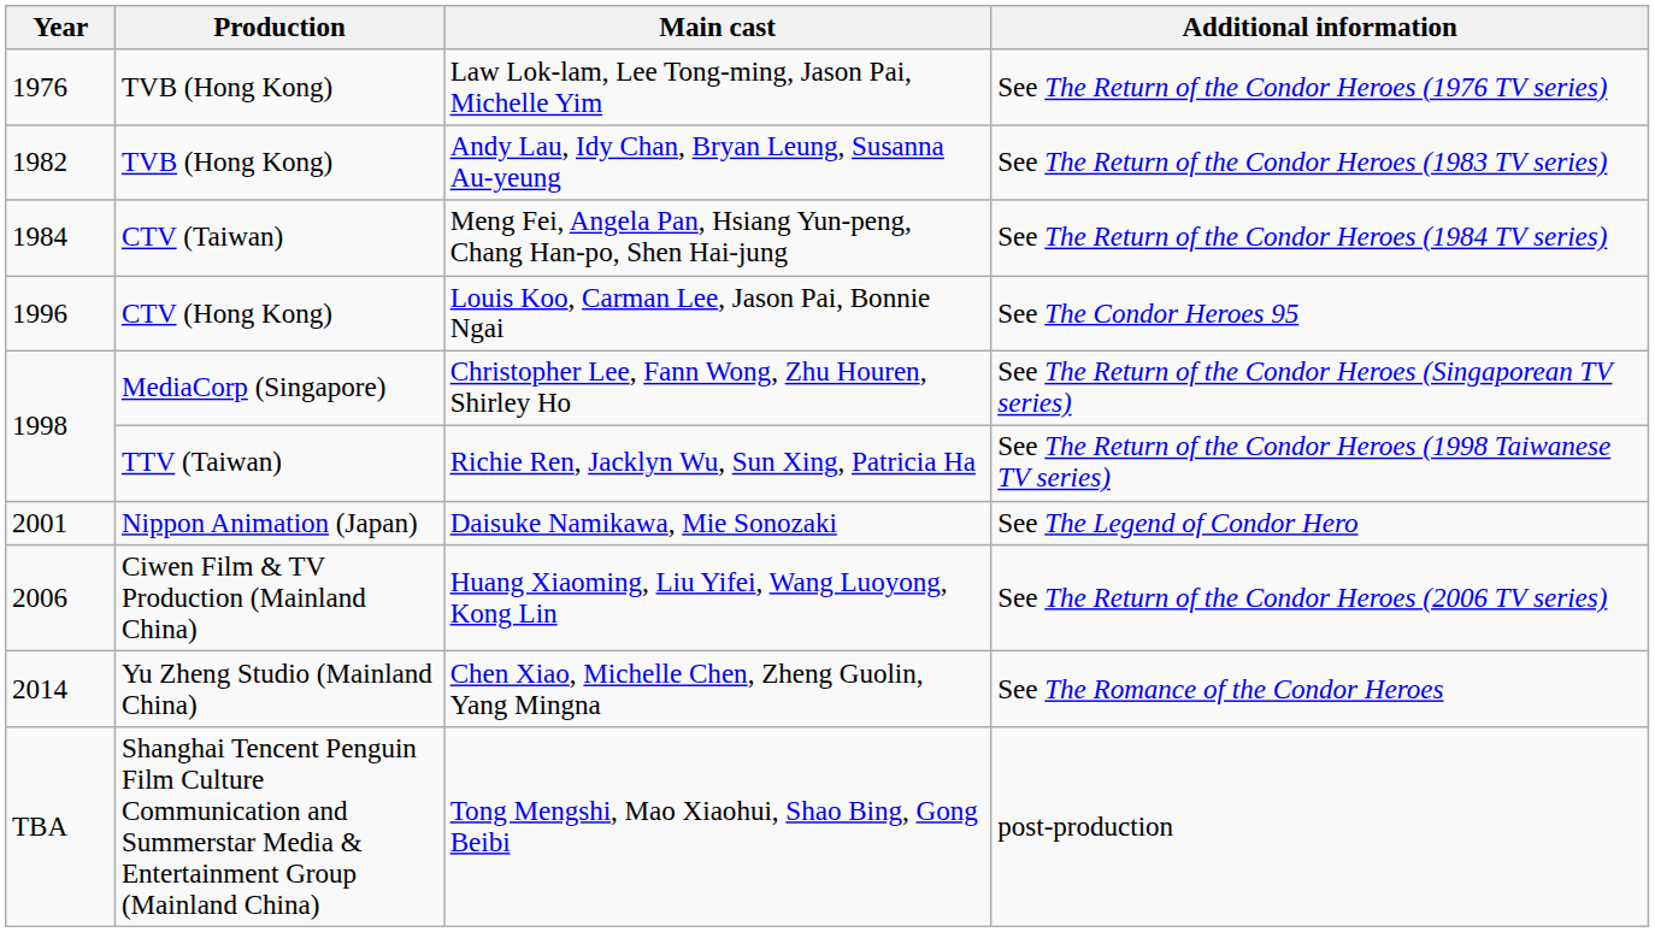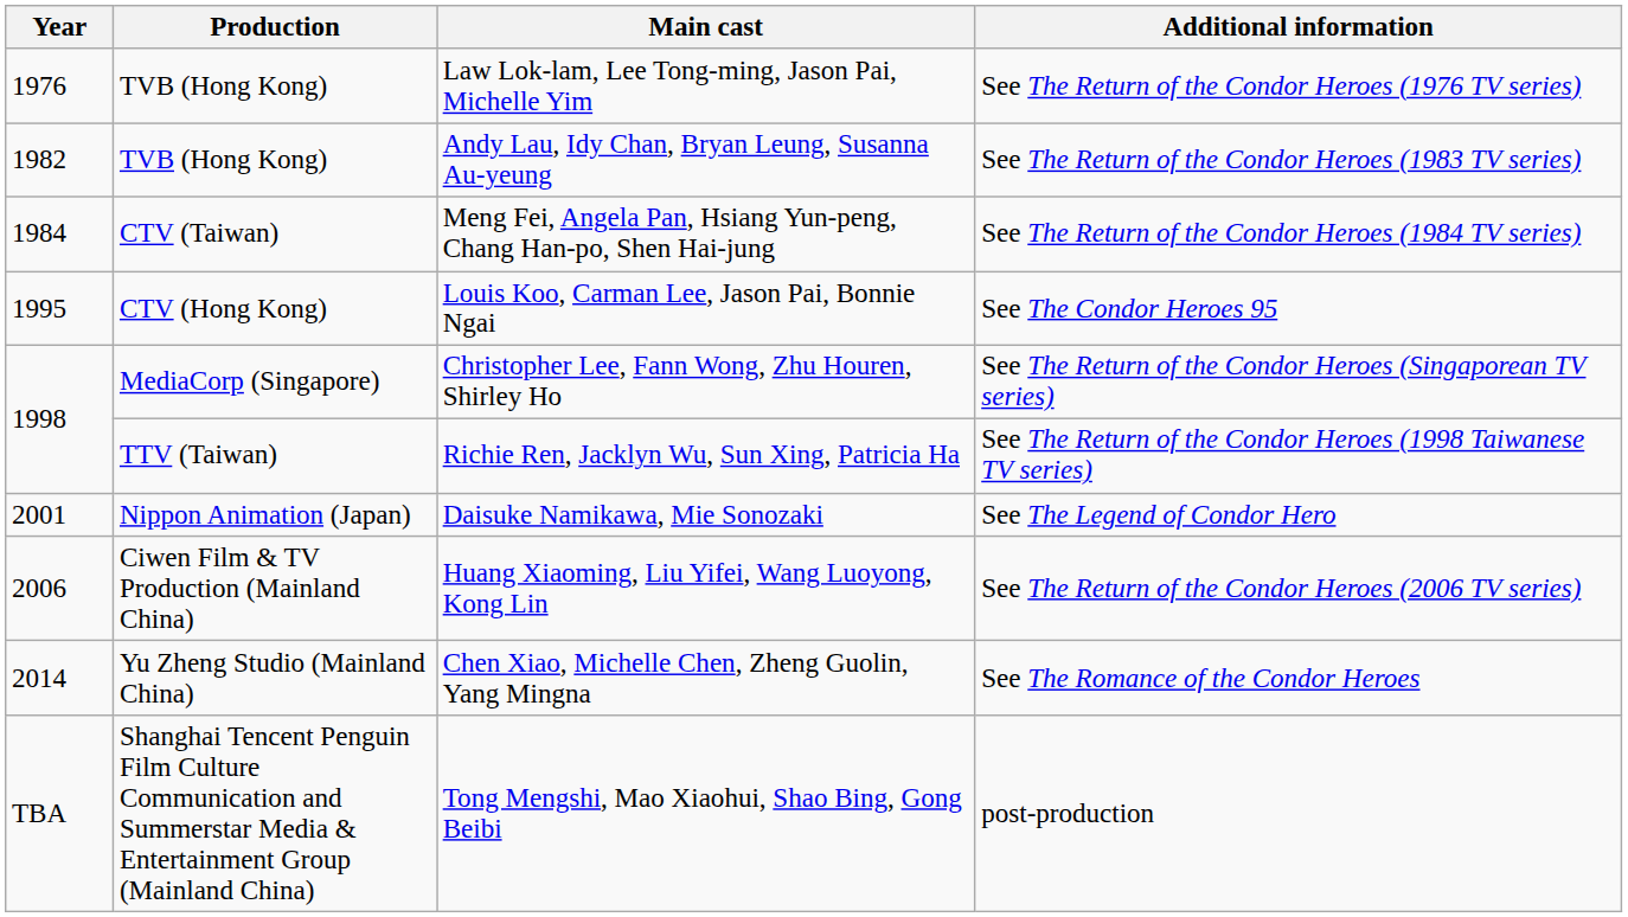Louis Koo, Carman Lee, Jason Pai, Bonnie Ngai | Year: 1996 -> 1995
